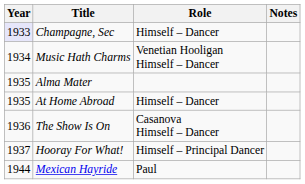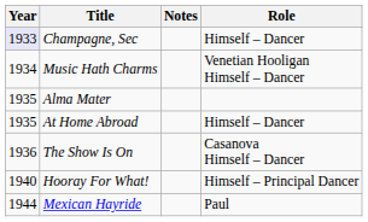columns swapped: Role <-> Notes
Hooray For What! | Year: 1937 -> 1940
